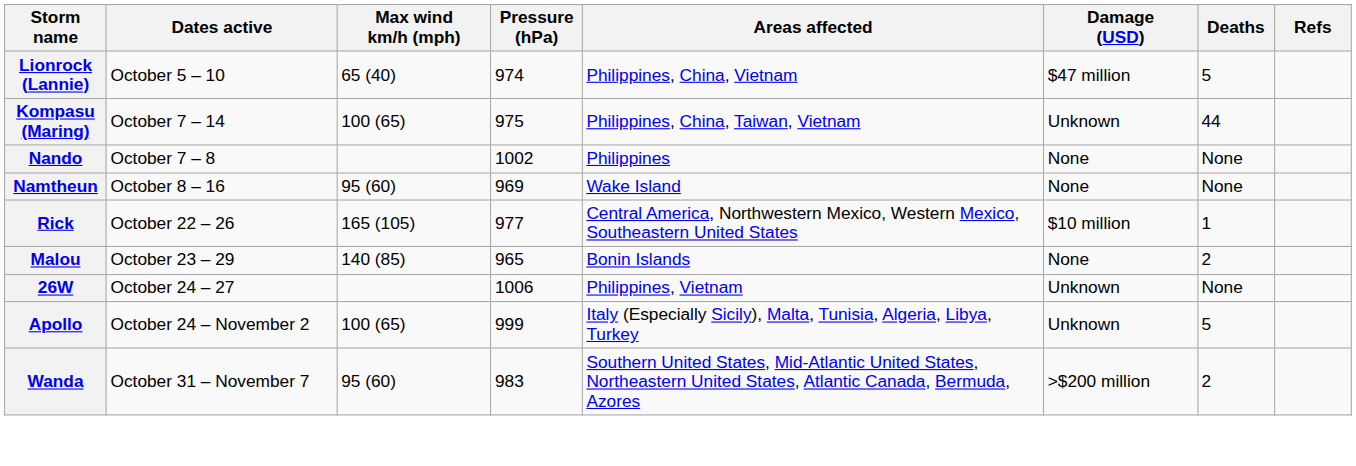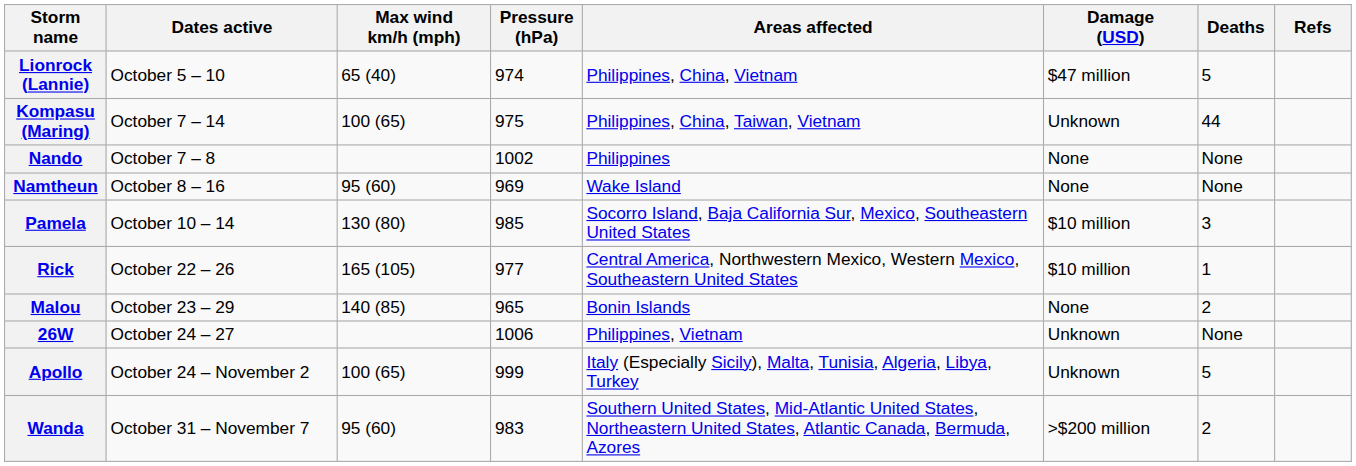+ row: Pamela | October 10 – 14 | 130 (80) | 985 | Socorro Island, Baja California Sur, Mexico, Southeastern United States | $10 million | 3
